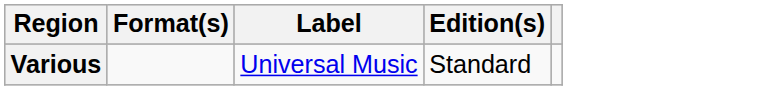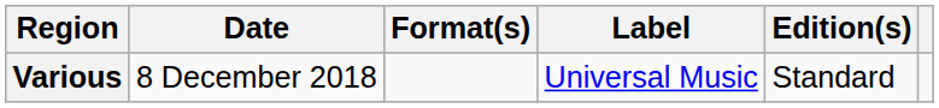+ column: Date | 8 December 2018
